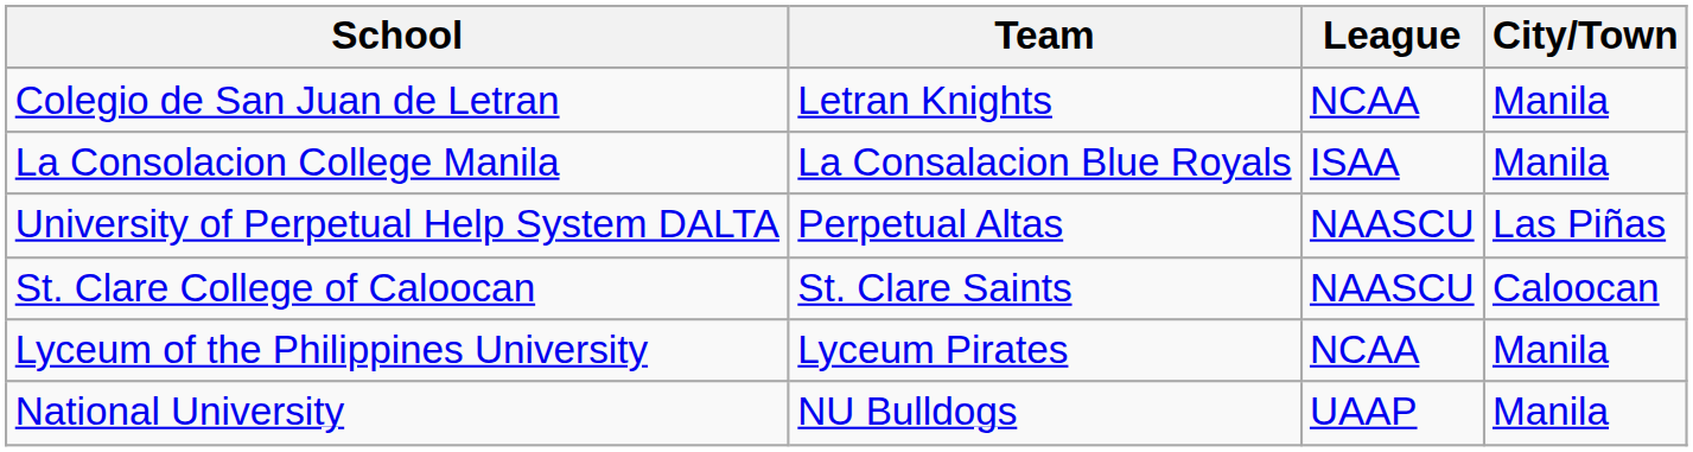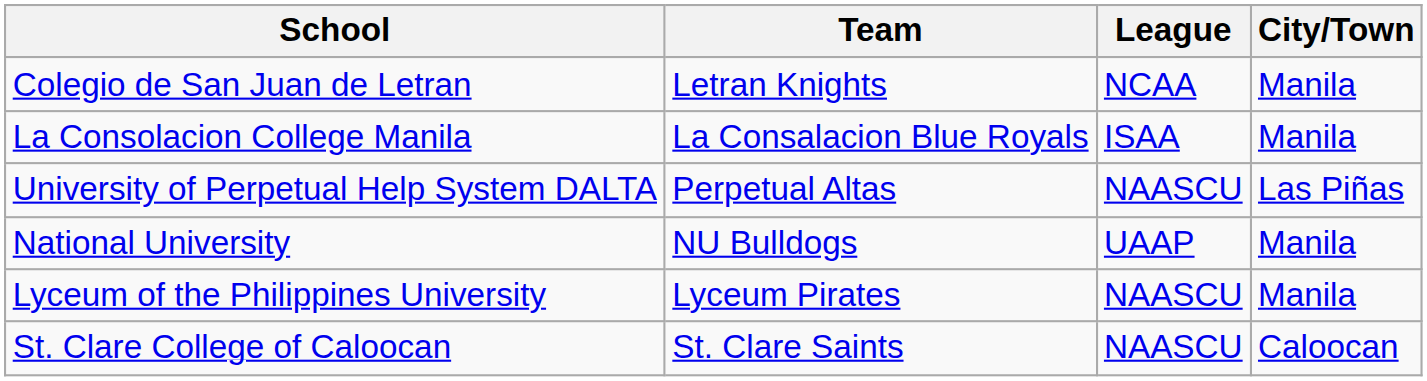rows swapped: St. Clare College of Caloocan <-> National University
Lyceum of the Philippines University | League: NCAA -> NAASCU
